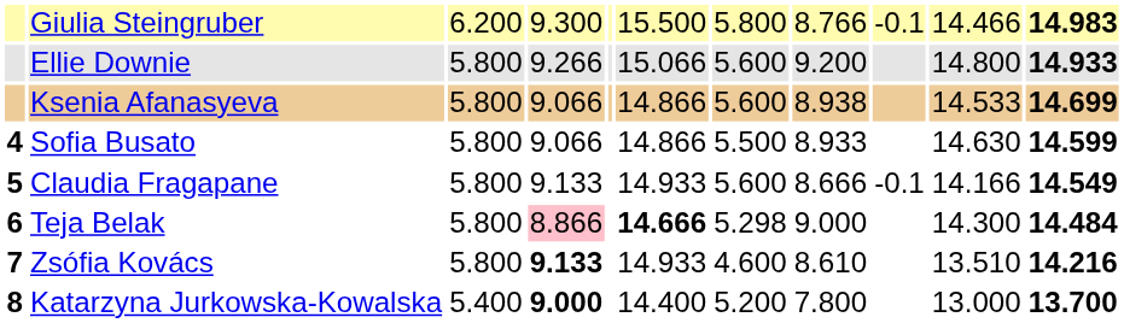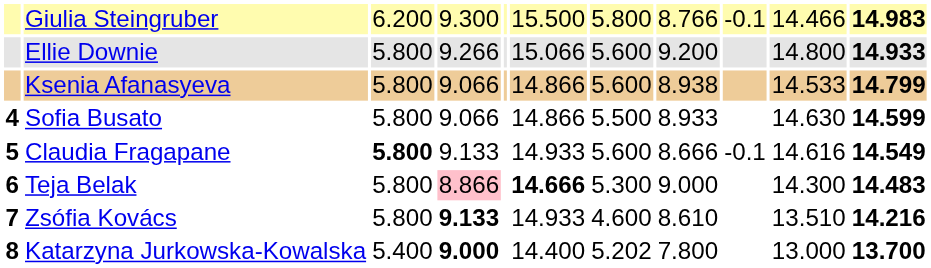Ksenia Afanasyeva | column 11: 14.699 -> 14.799
Claudia Fragapane | column 3: normal -> bold
Claudia Fragapane | column 10: 14.166 -> 14.616
Teja Belak | column 7: 5.298 -> 5.300
Teja Belak | column 11: 14.484 -> 14.483
Katarzyna Jurkowska-Kowalska | column 7: 5.200 -> 5.202
